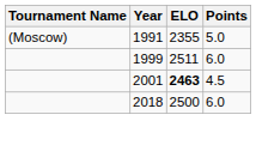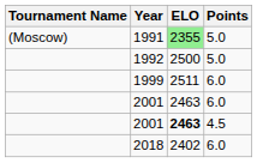1991 | ELO: no background -> lightgreen background
+ row: 1992 | 2500 | 5.0
+ row: 2001 | 2463 | 6.0
2018 | ELO: 2500 -> 2402
